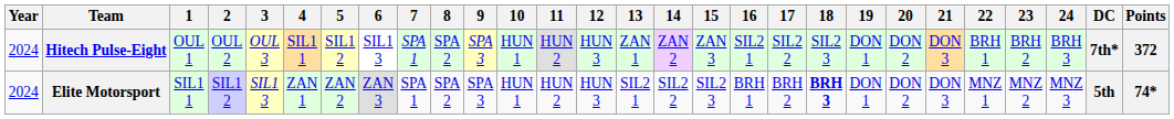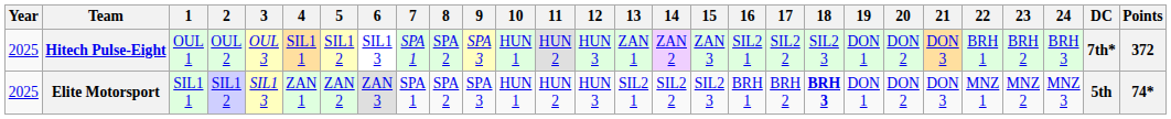Hitech Pulse-Eight | Year: 2024 -> 2025
Elite Motorsport | Year: 2024 -> 2025
